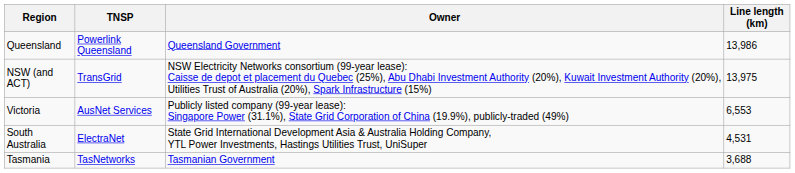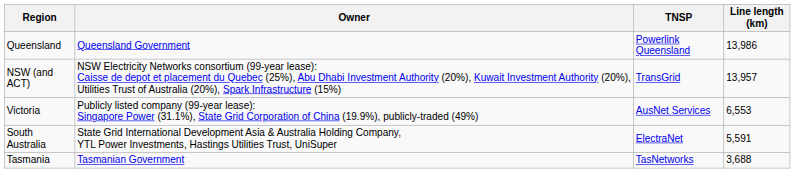columns swapped: TNSP <-> Owner
NSW (and ACT) | Line length (km): 13,975 -> 13,957
South Australia | Line length (km): 4,531 -> 5,591
